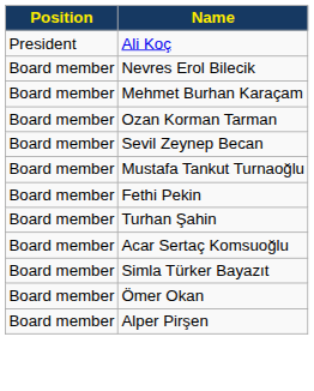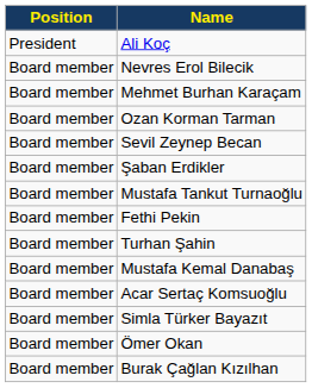+ row: Board member | Şaban Erdikler
+ row: Board member | Mustafa Kemal Danabaş
+ row: Board member | Burak Çağlan Kızılhan
- row: Board member | Alper Pirşen
